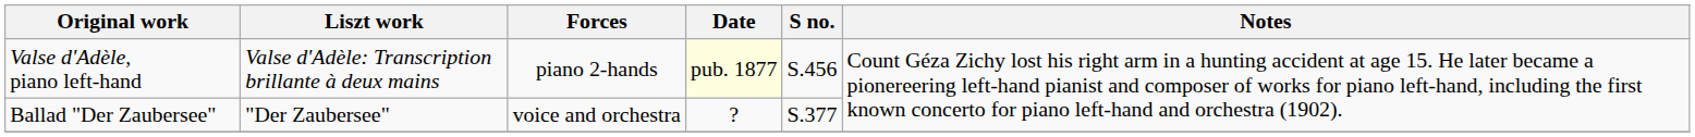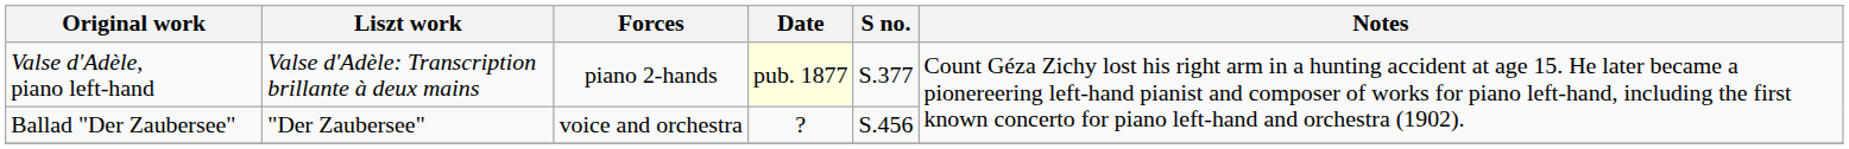Valse d'Adèle, piano left‑hand | S no.: S.456 -> S.377
Ballad "Der Zaubersee" | S no.: S.377 -> S.456
